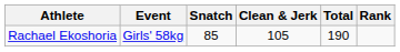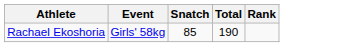- column: Clean & Jerk | 105
